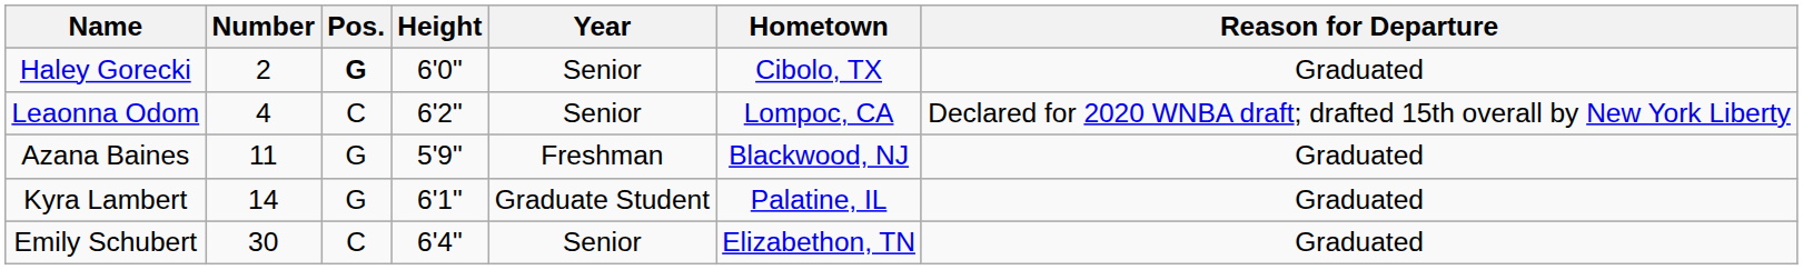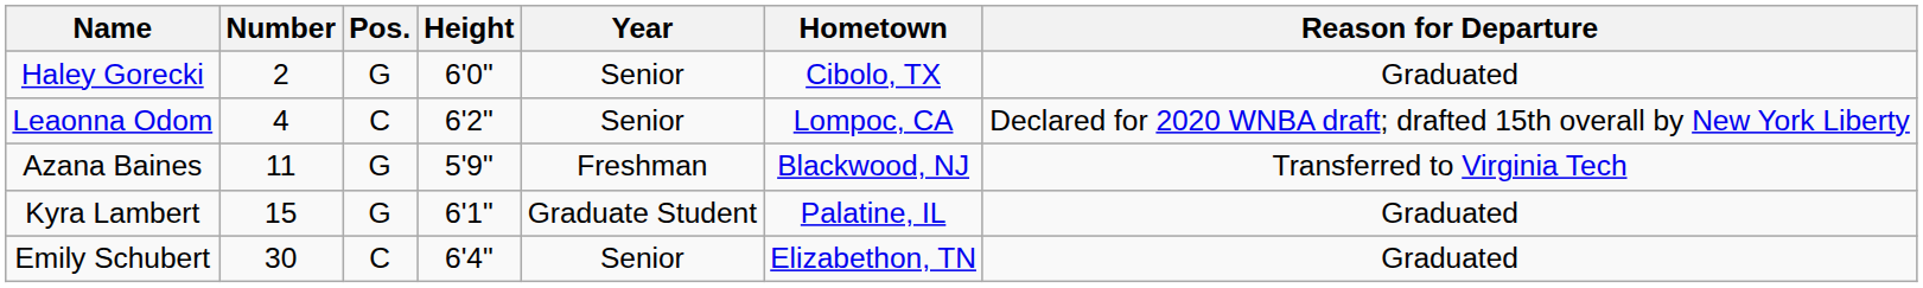Haley Gorecki | Pos.: bold -> normal
Azana Baines | Reason for Departure: Graduated -> Transferred to Virginia Tech
Kyra Lambert | Number: 14 -> 15
